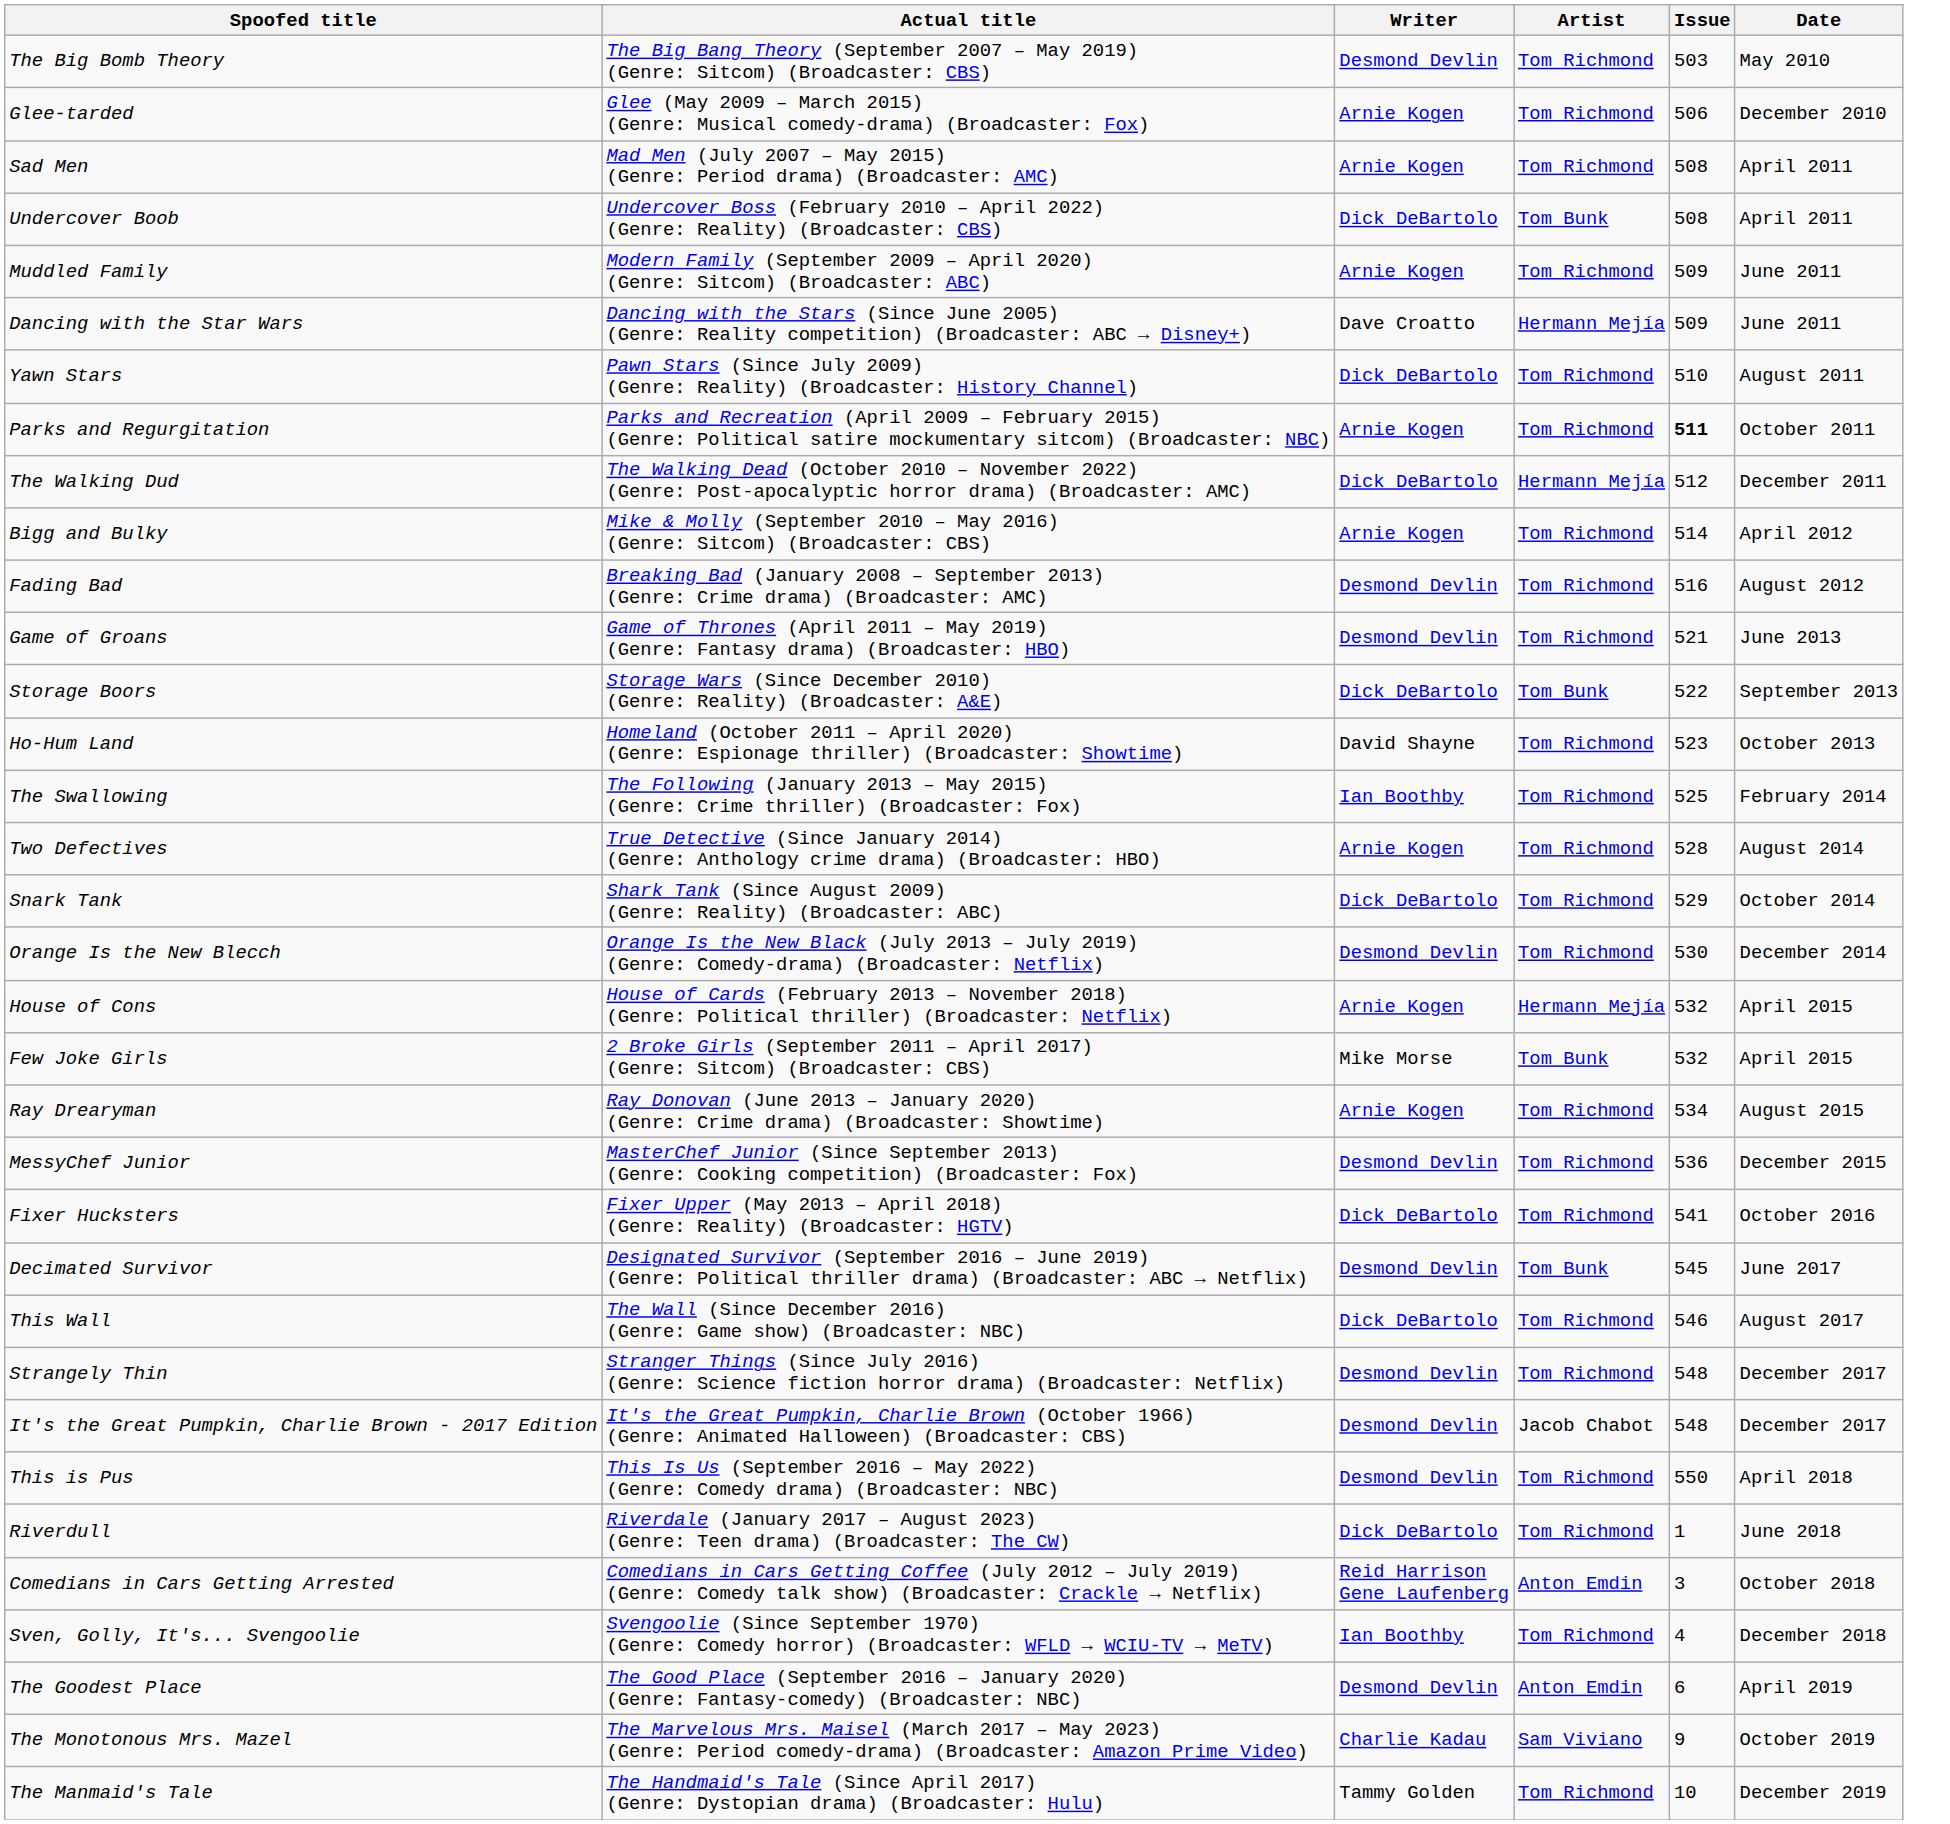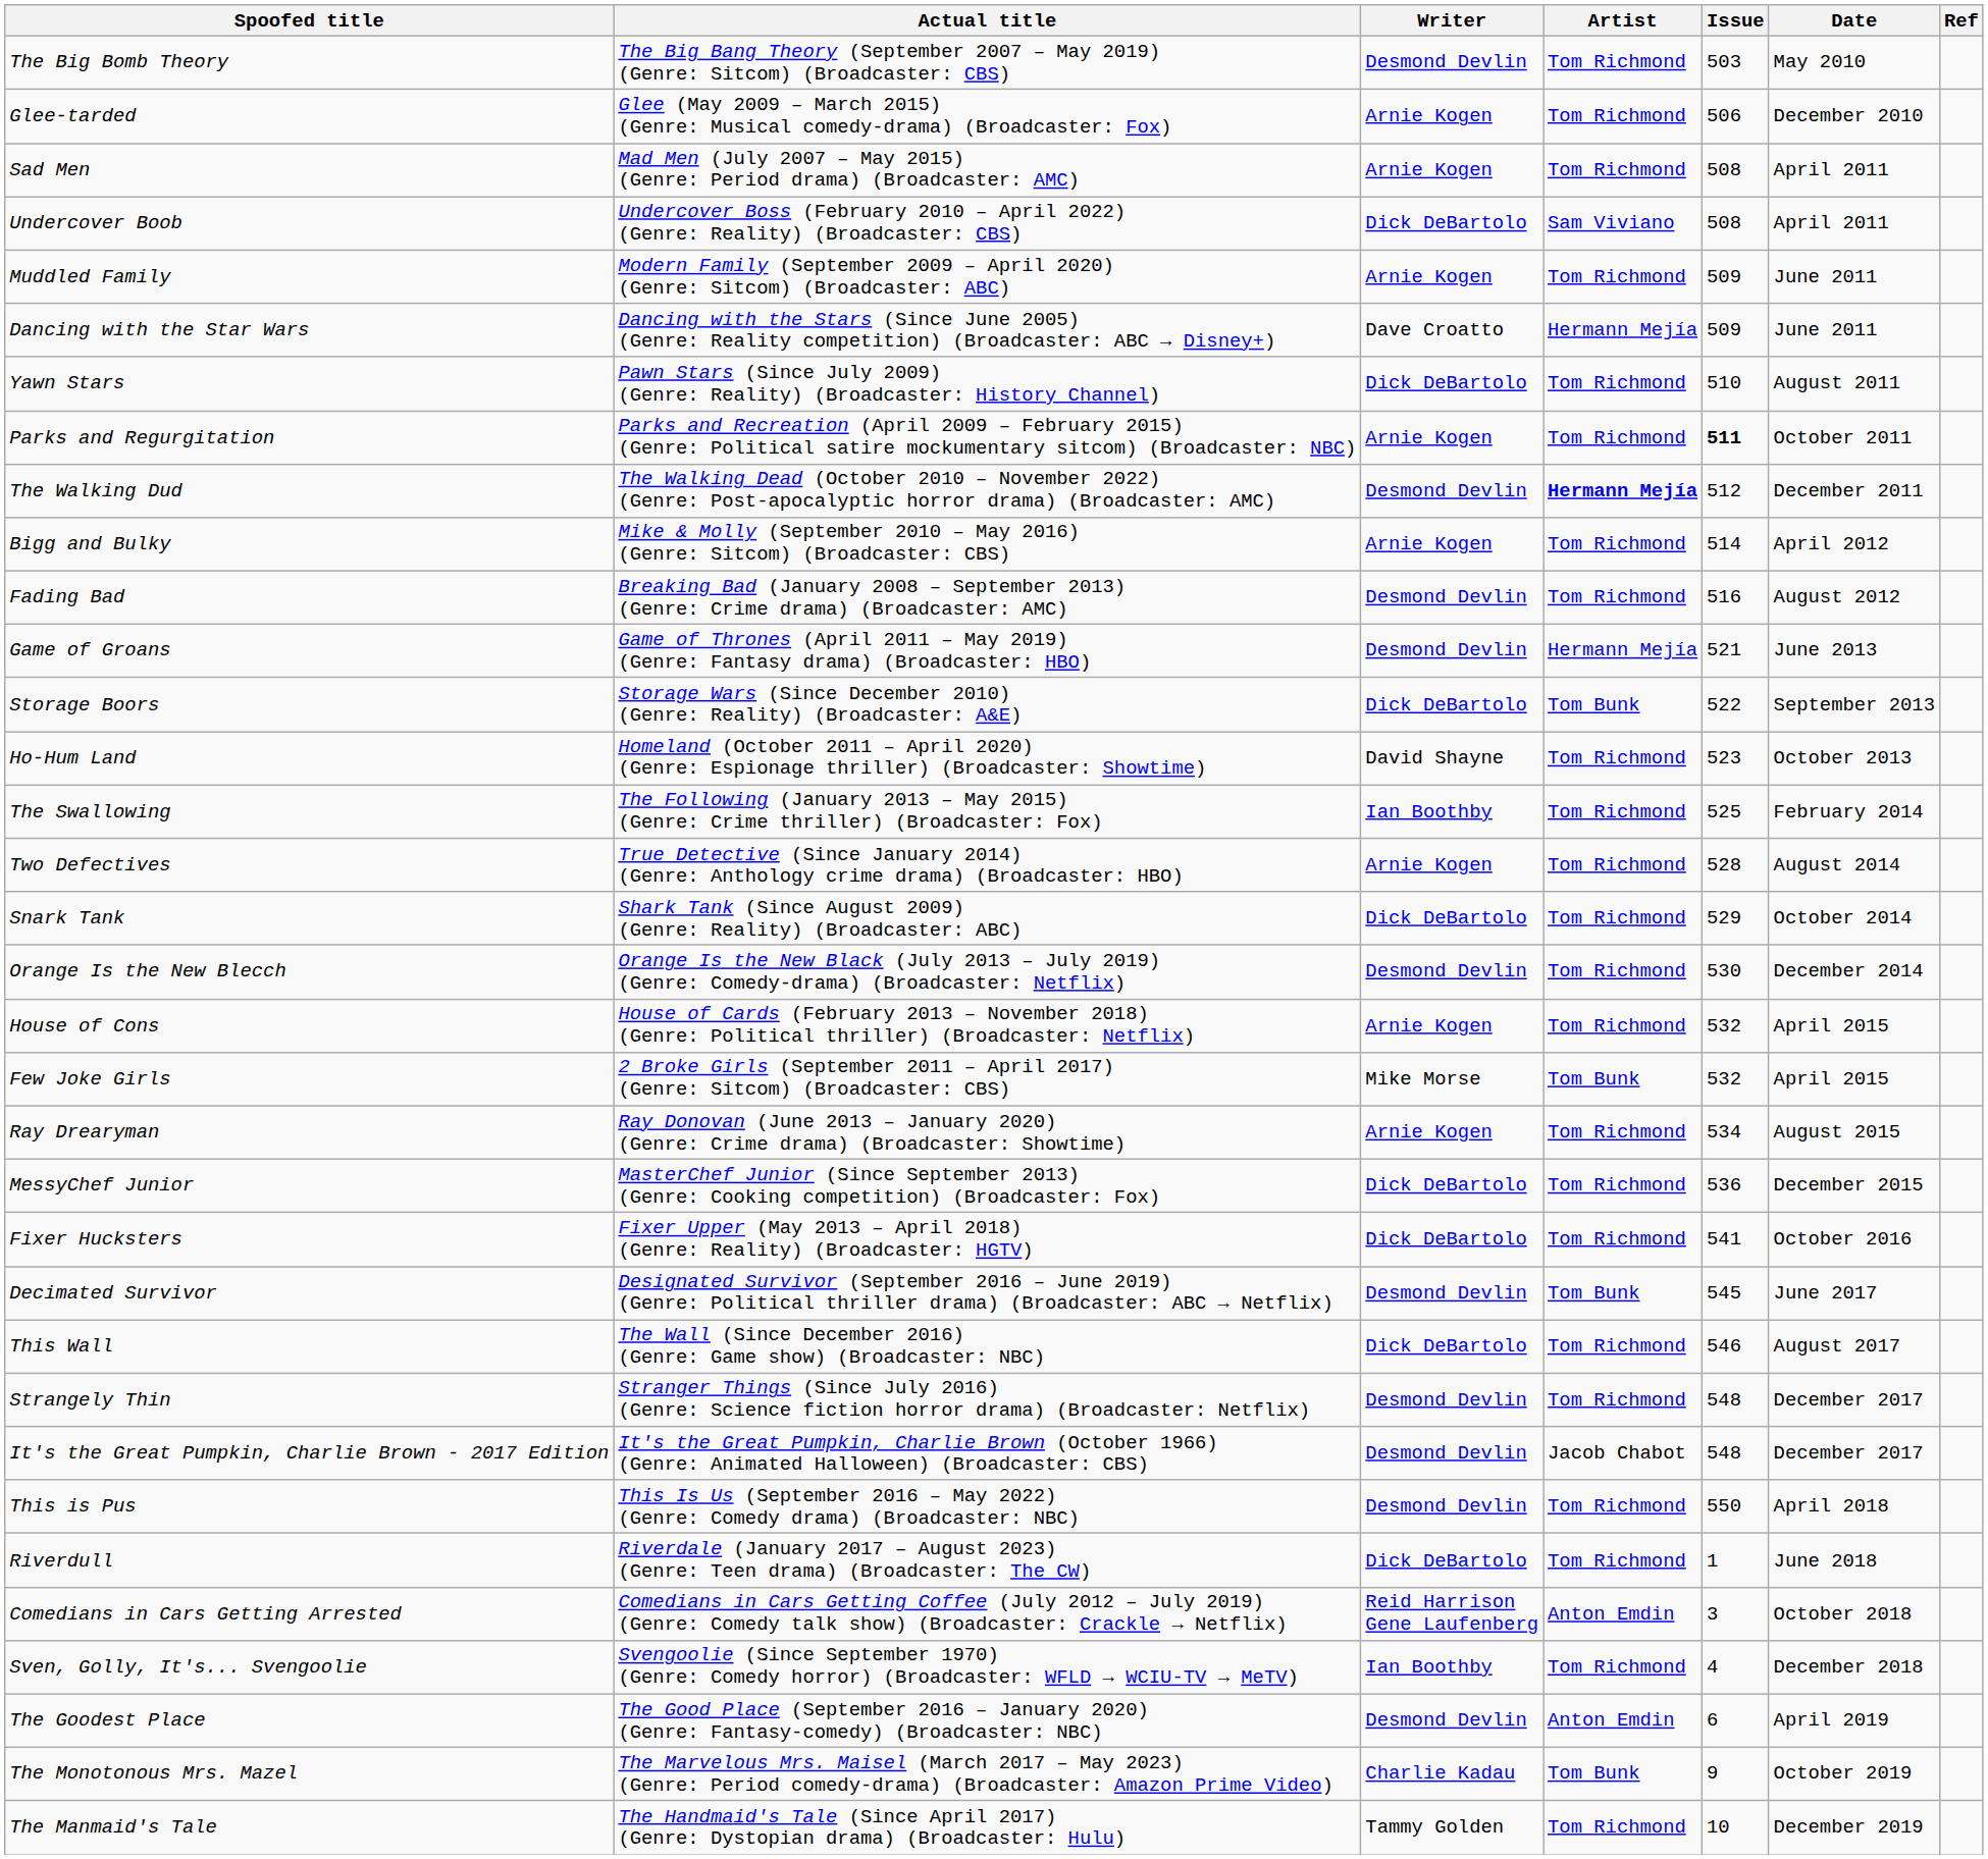+ column: Ref
Undercover Boob | Artist: Tom Bunk -> Sam Viviano
The Walking Dud | Writer: Dick DeBartolo -> Desmond Devlin
The Walking Dud | Artist: normal -> bold
Game of Groans | Artist: Tom Richmond -> Hermann Mejía
House of Cons | Artist: Hermann Mejía -> Tom Richmond
MessyChef Junior | Writer: Desmond Devlin -> Dick DeBartolo
The Monotonous Mrs. Mazel | Artist: Sam Viviano -> Tom Bunk
